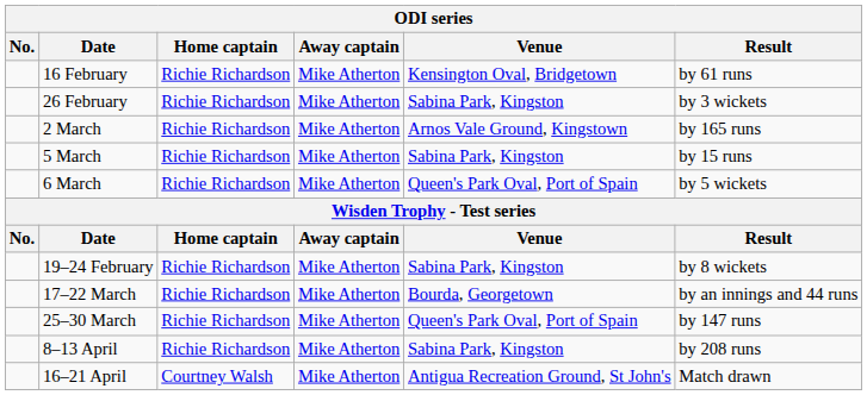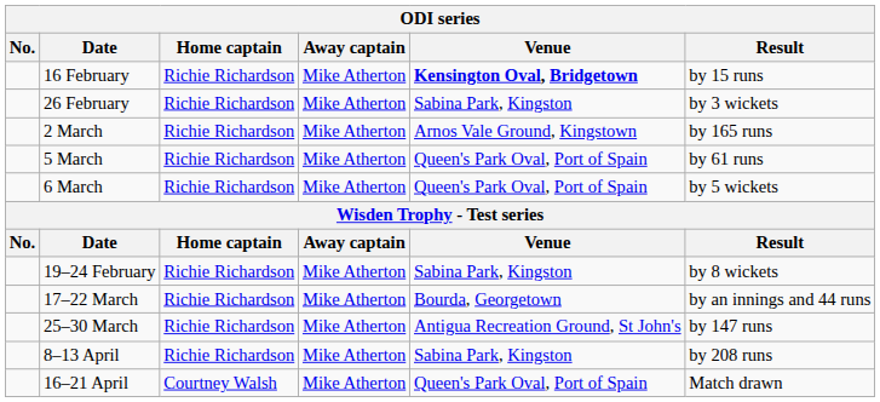16 February | Venue: normal -> bold
16 February | Result: by 61 runs -> by 15 runs
5 March | Venue: Sabina Park, Kingston -> Queen's Park Oval, Port of Spain
5 March | Result: by 15 runs -> by 61 runs
25–30 March | Venue: Queen's Park Oval, Port of Spain -> Antigua Recreation Ground, St John's
16–21 April | Venue: Antigua Recreation Ground, St John's -> Queen's Park Oval, Port of Spain
